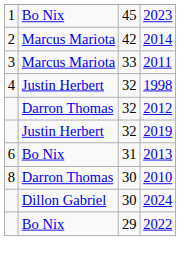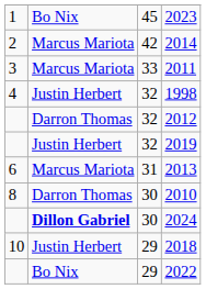2013 | column 2: Bo Nix -> Marcus Mariota
2024 | column 2: normal -> bold
+ row: 10 | Justin Herbert | 29 | 2018
